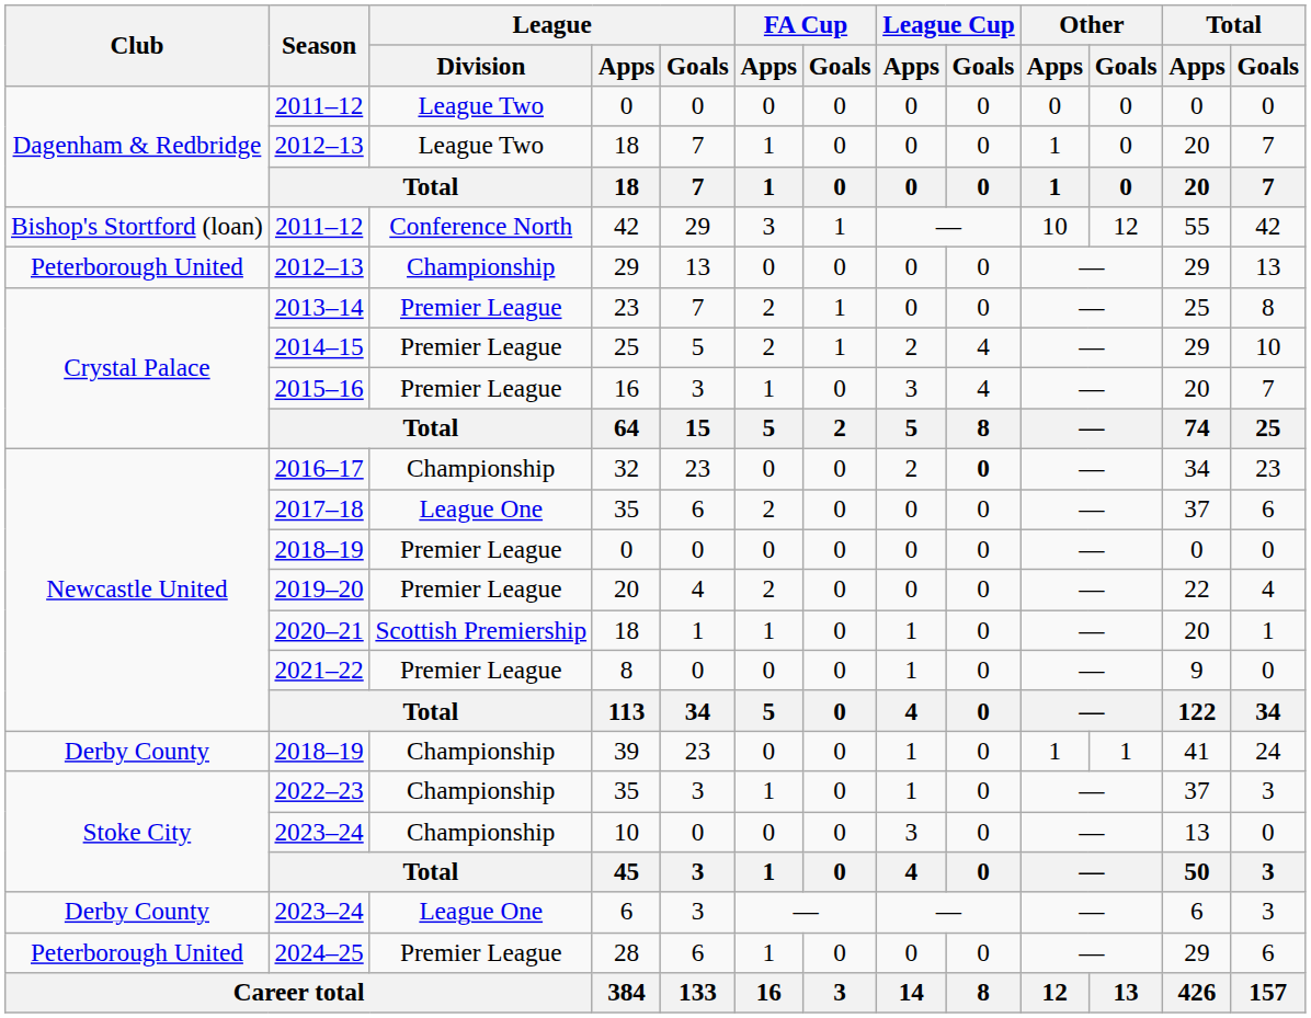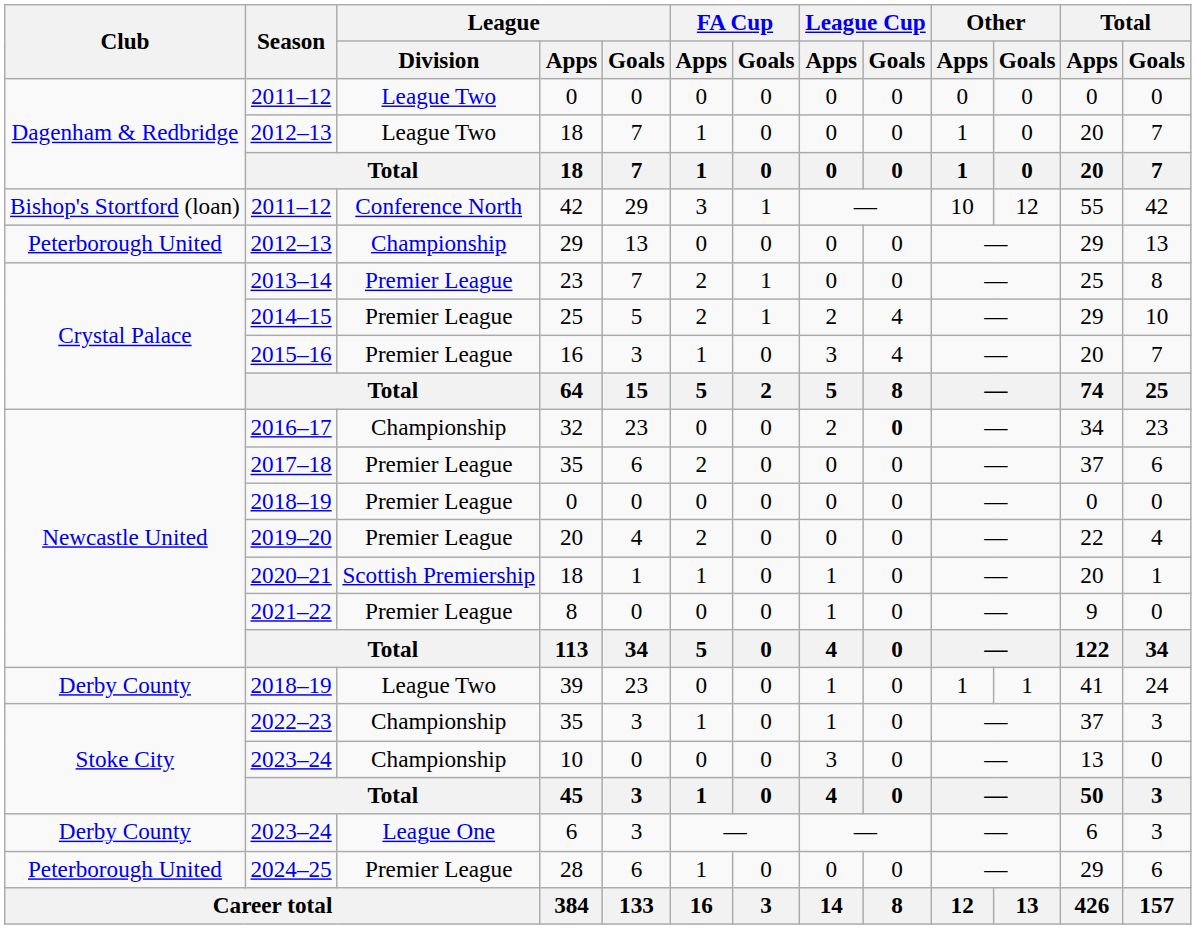2017–18 / 35 | League / Division: League One -> Premier League
39 | League / Division: Championship -> League Two
